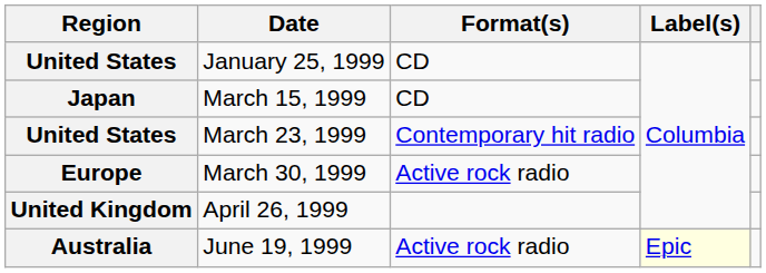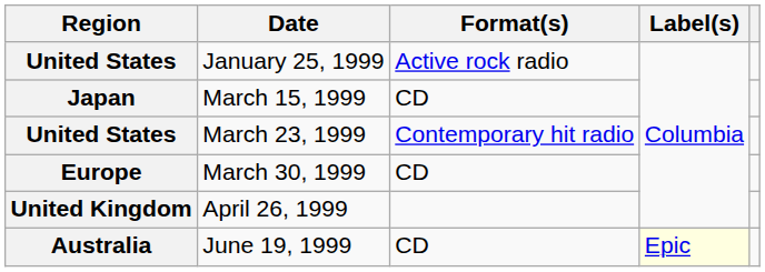January 25, 1999 | Format(s): CD -> Active rock radio
March 30, 1999 | Format(s): Active rock radio -> CD
June 19, 1999 | Format(s): Active rock radio -> CD
